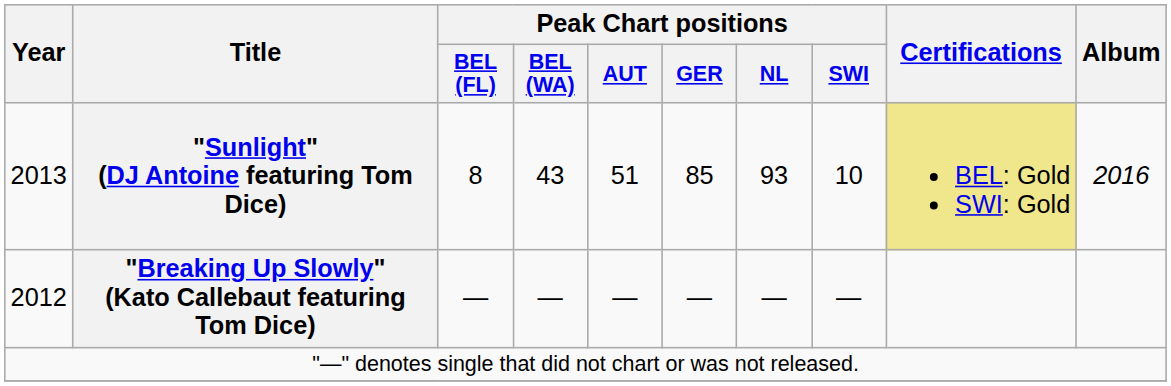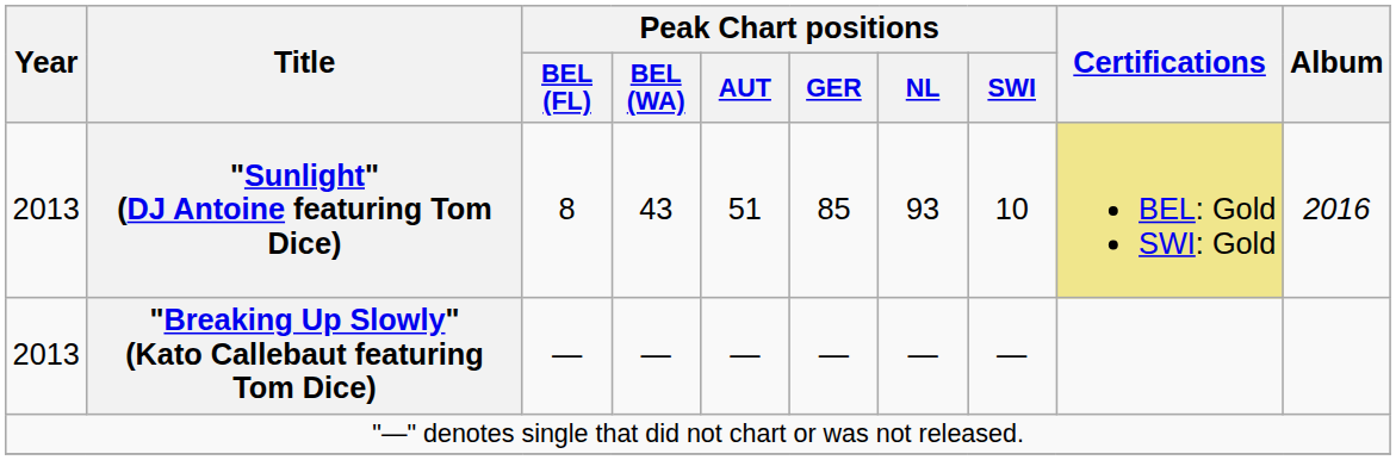"Breaking Up Slowly" (Kato Callebaut featuring Tom Dice) | Year: 2012 -> 2013
